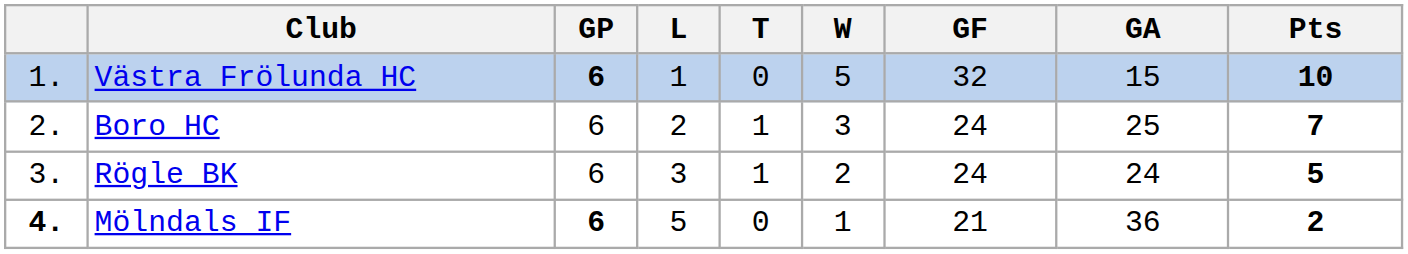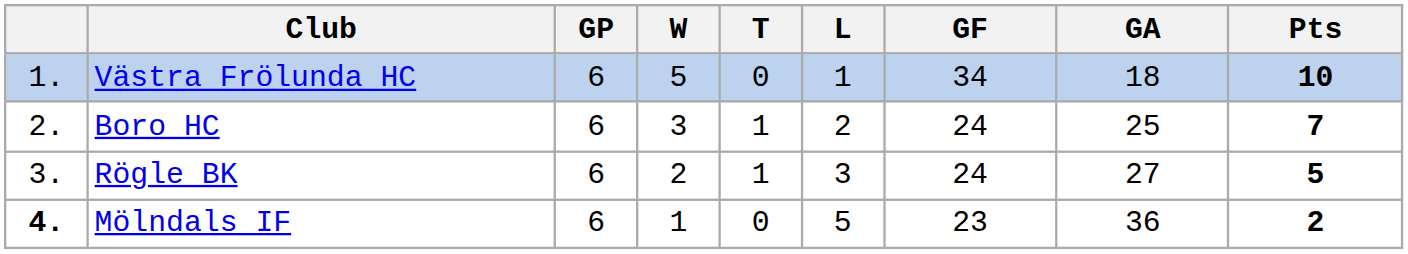columns swapped: W <-> L
Västra Frölunda HC | GP: bold -> normal
Västra Frölunda HC | GF: 32 -> 34
Västra Frölunda HC | GA: 15 -> 18
Rögle BK | GA: 24 -> 27
Mölndals IF | GP: bold -> normal
Mölndals IF | GF: 21 -> 23
